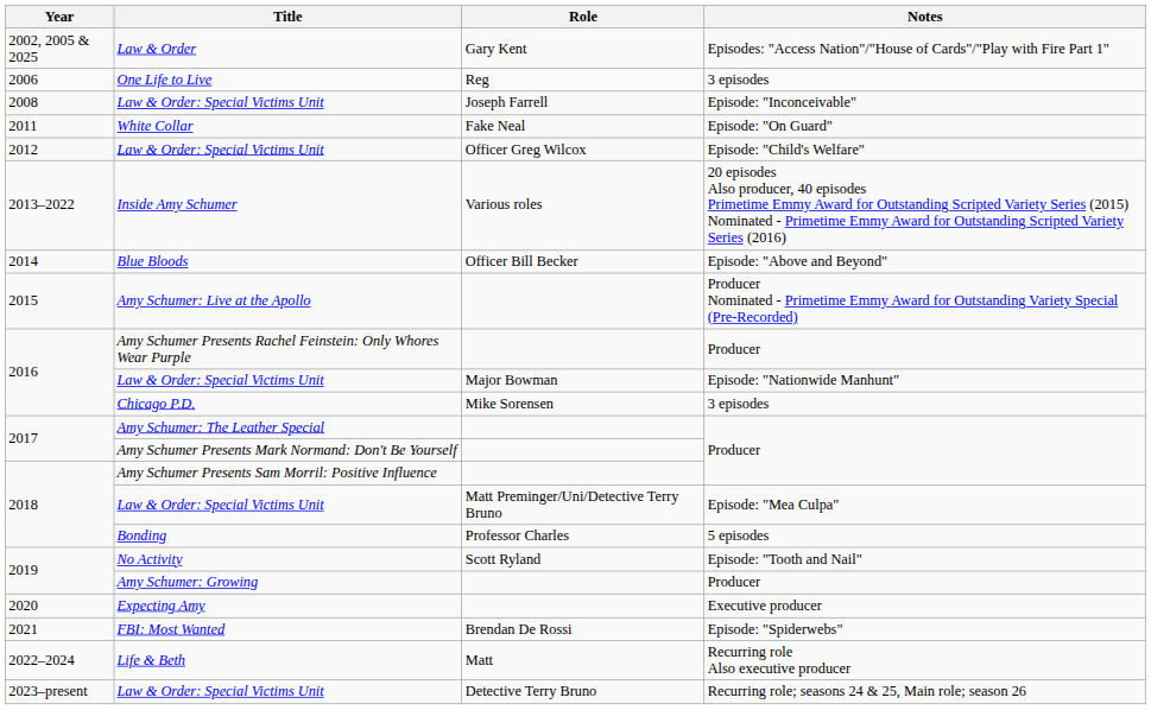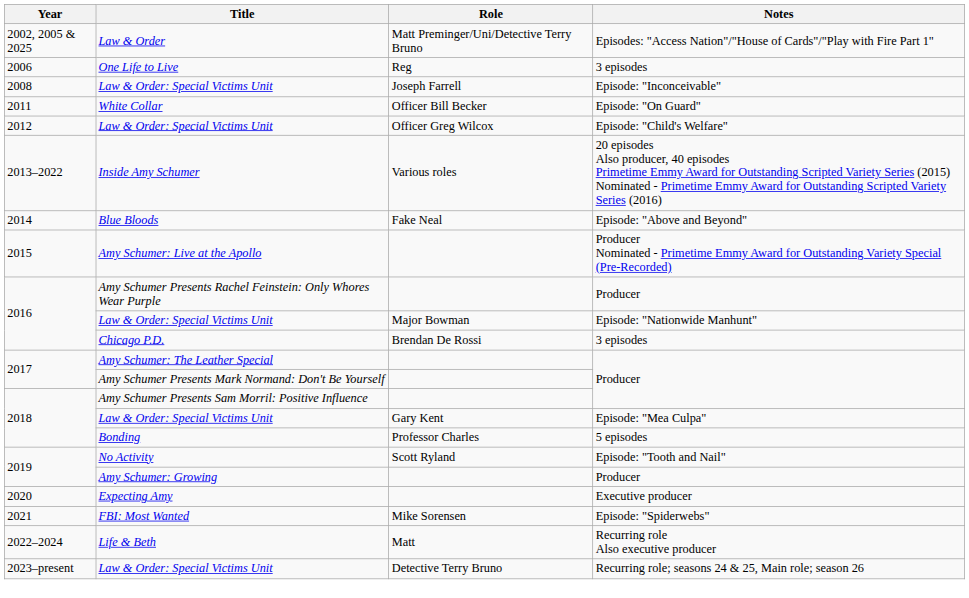Law & Order | Role: Gary Kent -> Matt Preminger/Uni/Detective Terry Bruno
White Collar | Role: Fake Neal -> Officer Bill Becker
Blue Bloods | Role: Officer Bill Becker -> Fake Neal
Chicago P.D. | Role: Mike Sorensen -> Brendan De Rossi
Law & Order: Special Victims Unit / Episode: "Mea Culpa" | Role: Matt Preminger/Uni/Detective Terry Bruno -> Gary Kent
FBI: Most Wanted | Role: Brendan De Rossi -> Mike Sorensen
